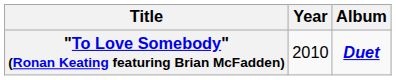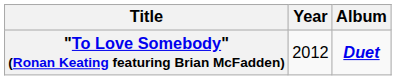"To Love Somebody" (Ronan Keating featuring Brian McFadden) | Year: 2010 -> 2012
